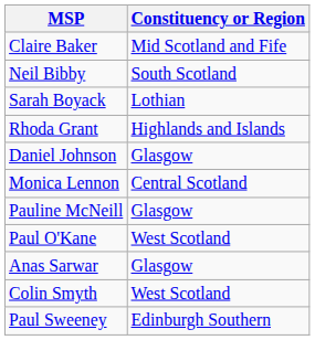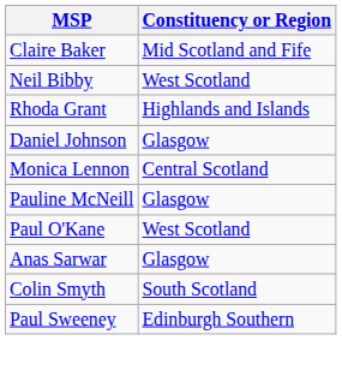Neil Bibby | Constituency or Region: South Scotland -> West Scotland
- row: Sarah Boyack | Lothian
Colin Smyth | Constituency or Region: West Scotland -> South Scotland
